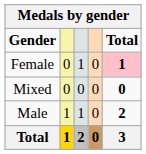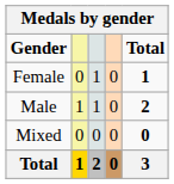Female | Total: pink background -> no background
rows swapped: Male <-> Mixed
